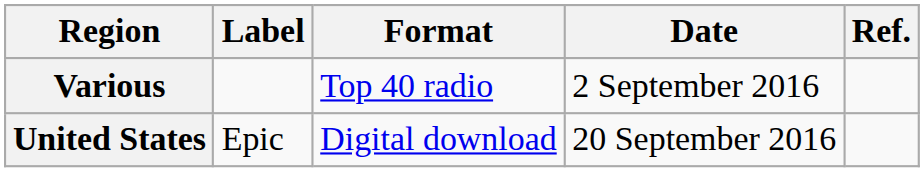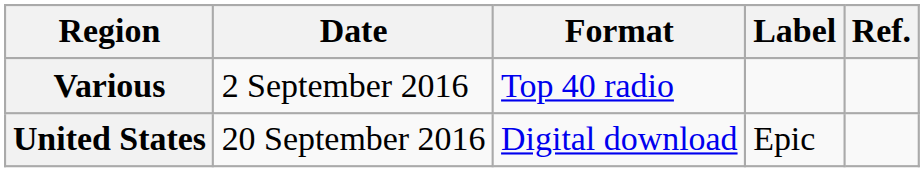columns swapped: Date <-> Label
